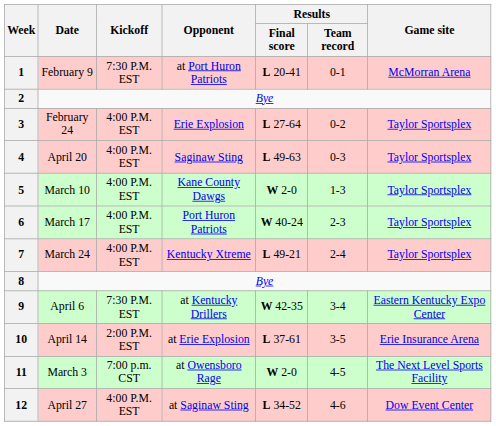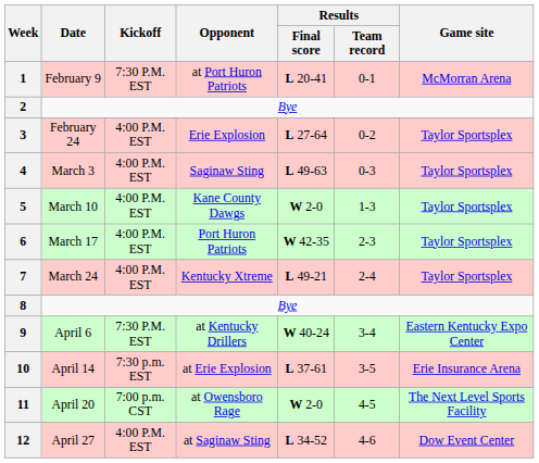4 | Date: April 20 -> March 3
6 | Results / Final score: W 40-24 -> W 42-35
9 | Results / Final score: W 42-35 -> W 40-24
10 | Kickoff: 2:00 P.M. EST -> 7:30 p.m. EST
11 | Date: March 3 -> April 20
